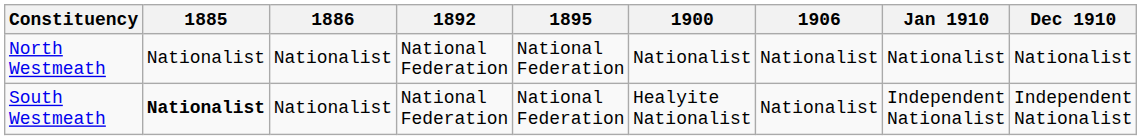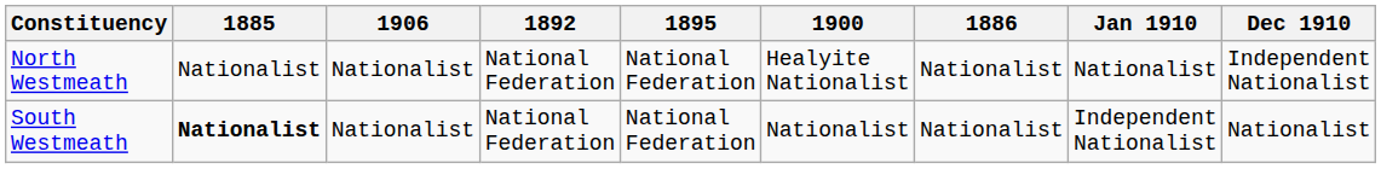columns swapped: 1886 <-> 1906
North Westmeath | 1900: Nationalist -> Healyite Nationalist
North Westmeath | Dec 1910: Nationalist -> Independent Nationalist
South Westmeath | 1900: Healyite Nationalist -> Nationalist
South Westmeath | Dec 1910: Independent Nationalist -> Nationalist
